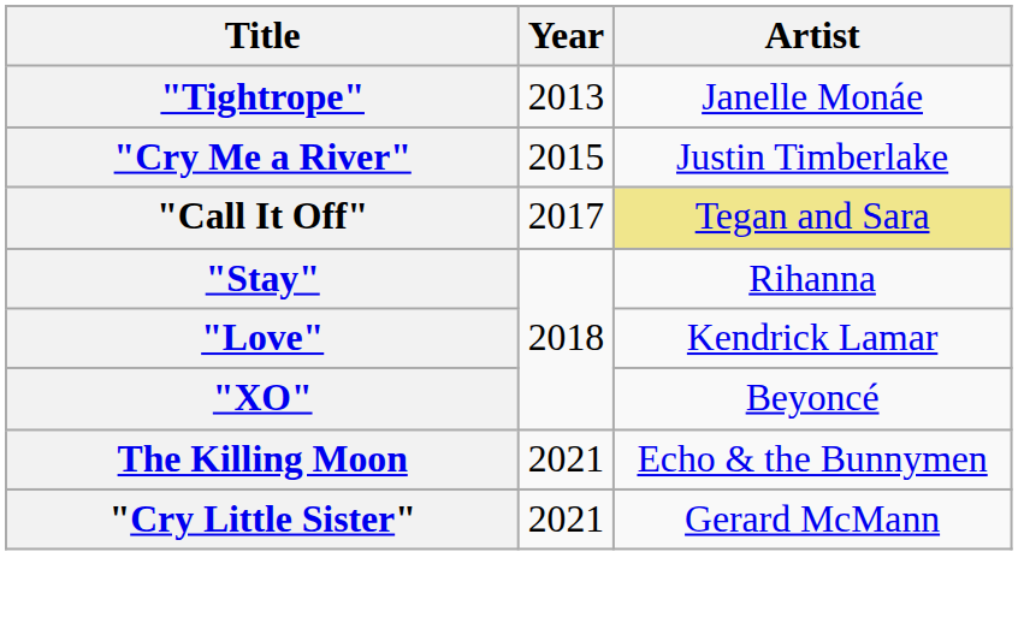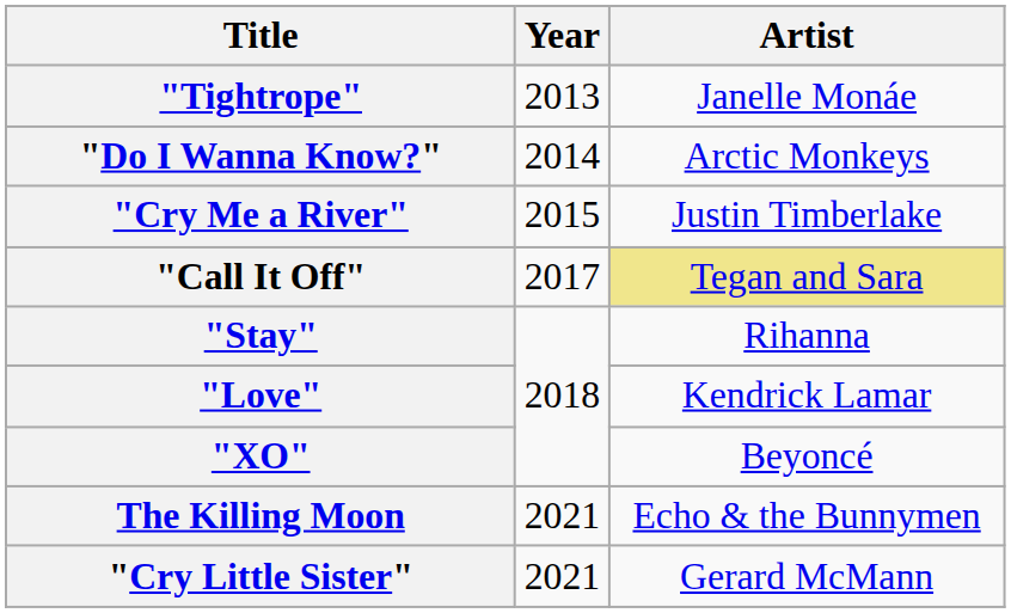+ row: "Do I Wanna Know?" | 2014 | Arctic Monkeys
